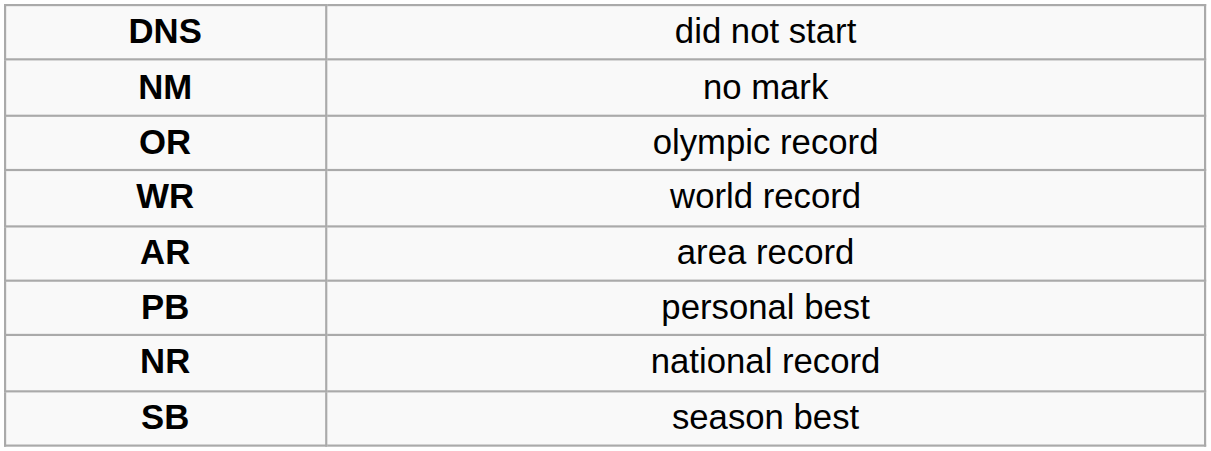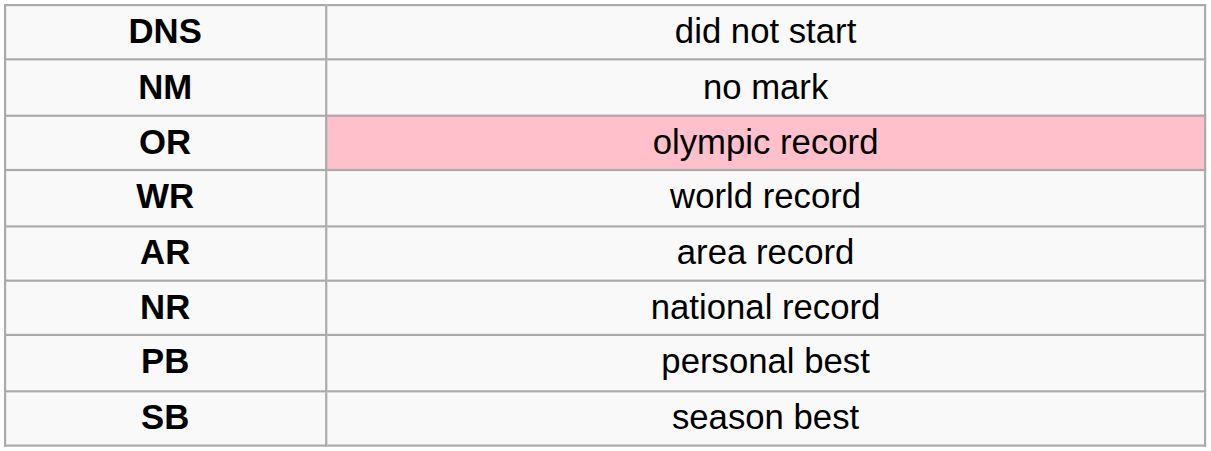OR | column 2: no background -> pink background
rows swapped: NR <-> PB
